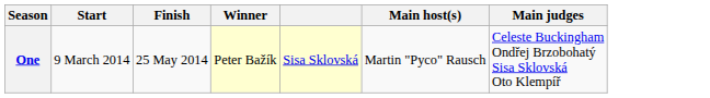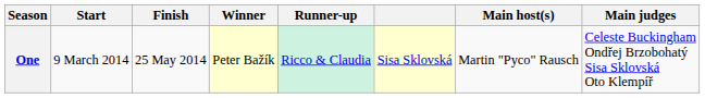+ column: Runner-up | Ricco & Claudia
